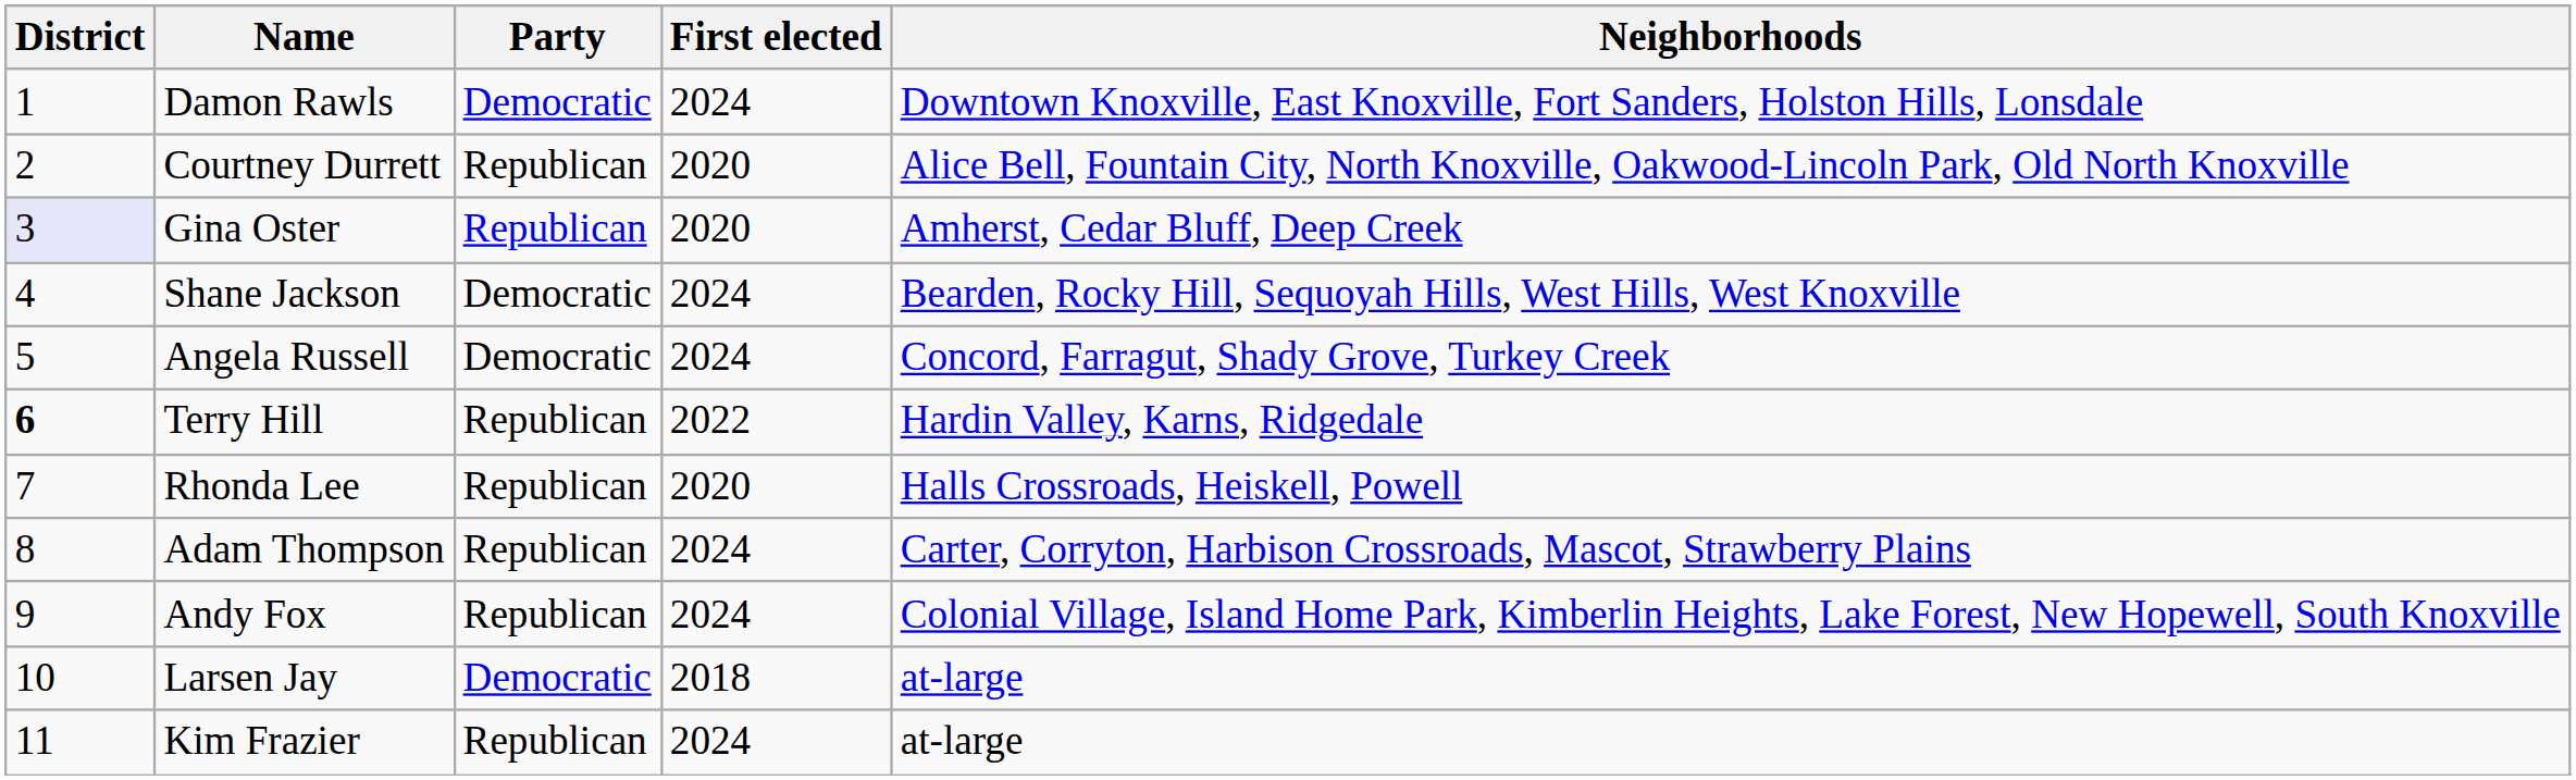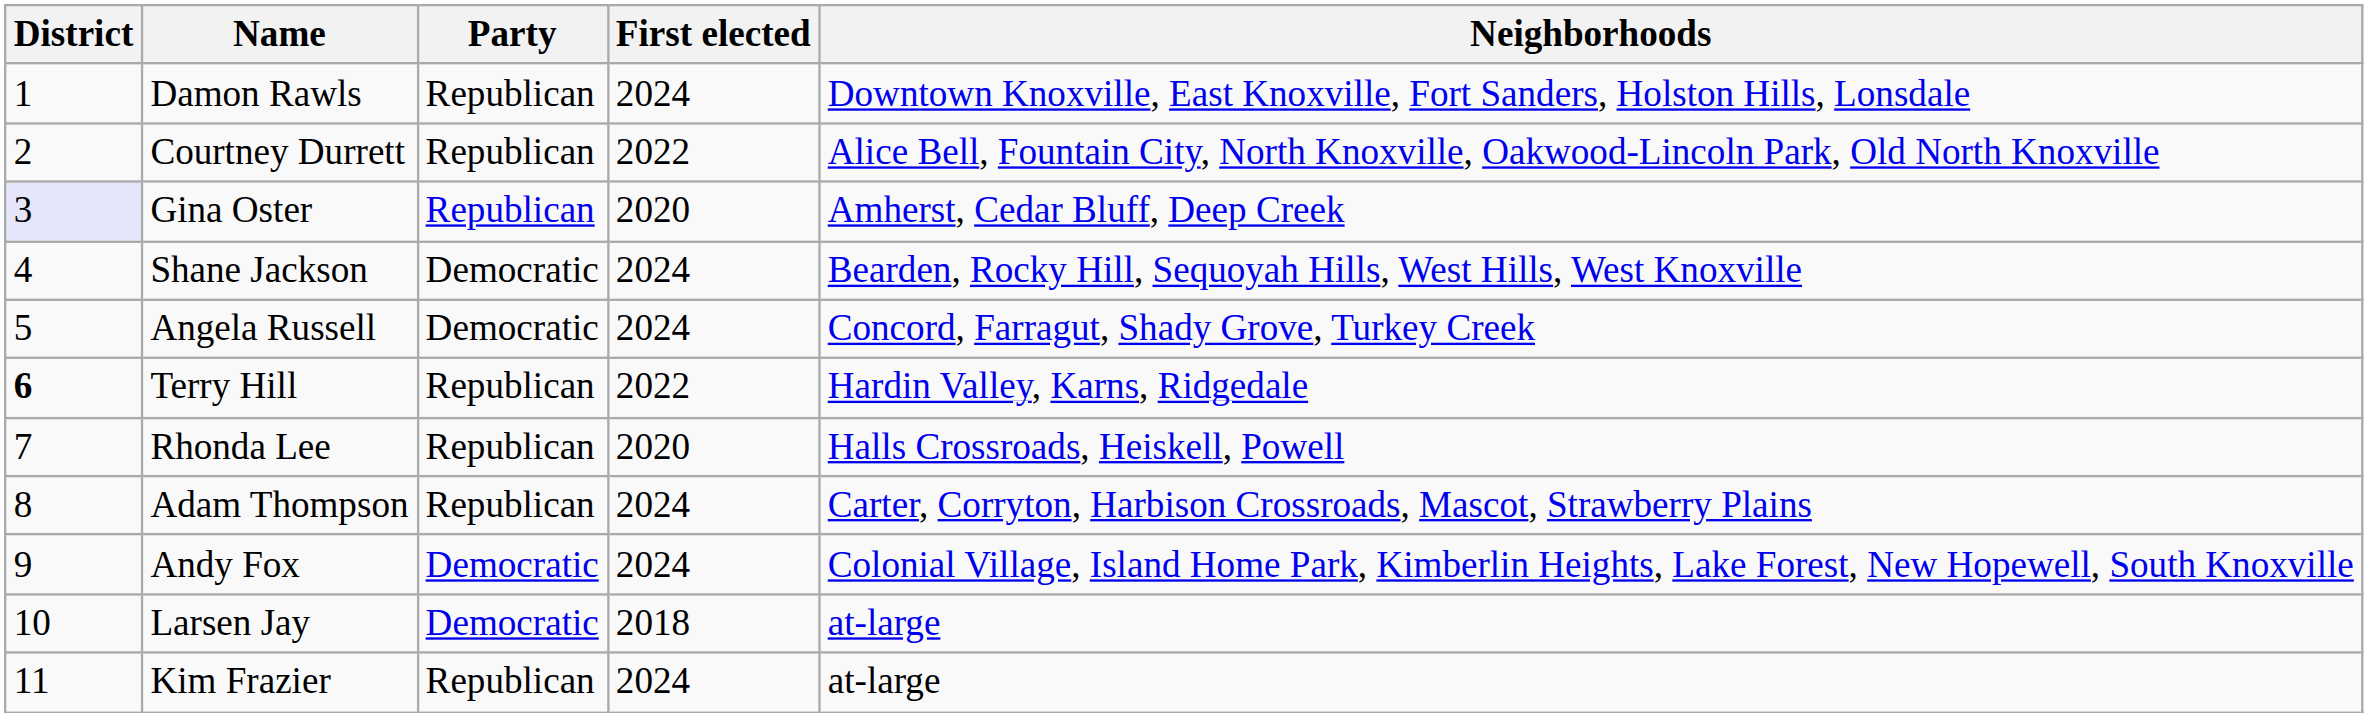Damon Rawls | Party: Democratic -> Republican
Courtney Durrett | First elected: 2020 -> 2022
Andy Fox | Party: Republican -> Democratic
